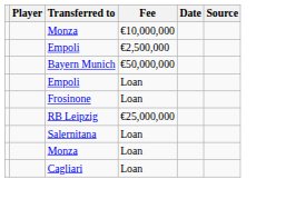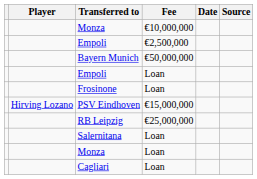+ row: Hirving Lozano | PSV Eindhoven | €15,000,000
